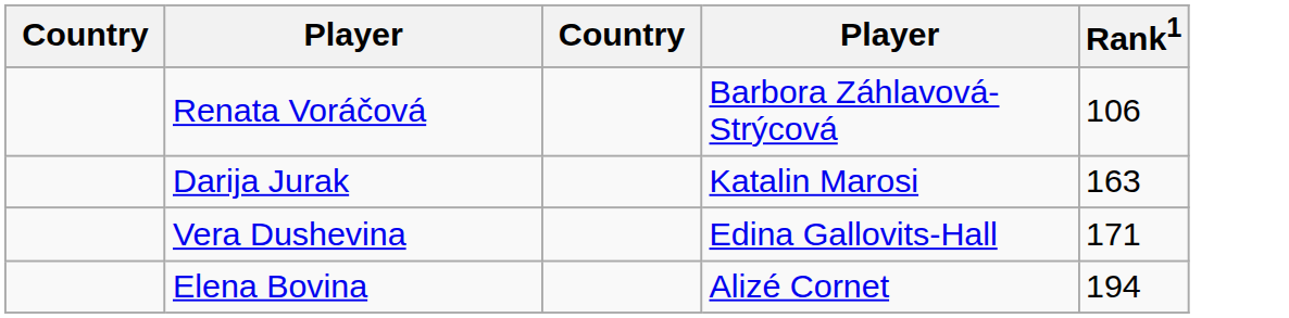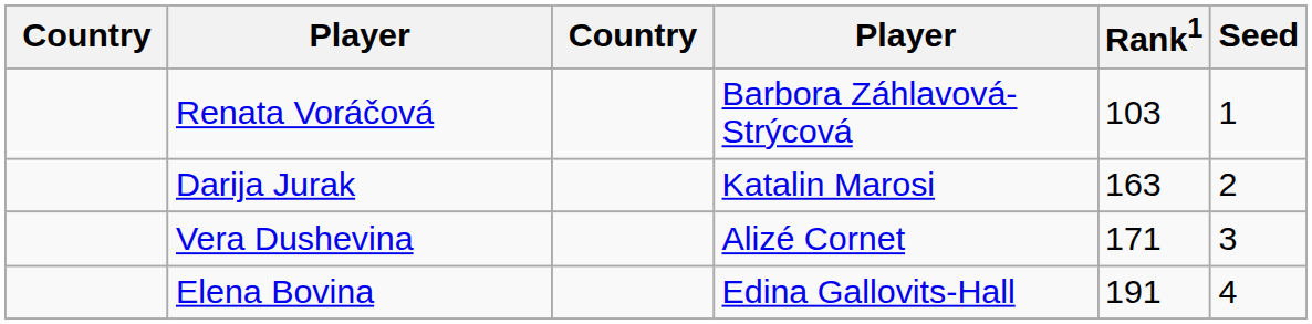+ column: Seed | 1 | 2 | 3 | 4
Renata Voráčová | Rank1: 106 -> 103
Vera Dushevina | column 4: Edina Gallovits-Hall -> Alizé Cornet
Elena Bovina | column 4: Alizé Cornet -> Edina Gallovits-Hall
Elena Bovina | Rank1: 194 -> 191
